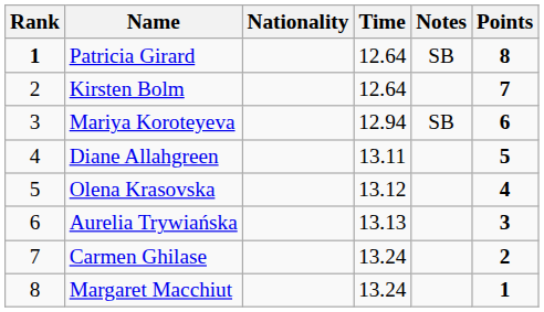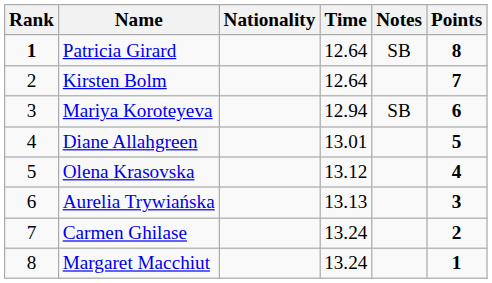Diane Allahgreen | Time: 13.11 -> 13.01
